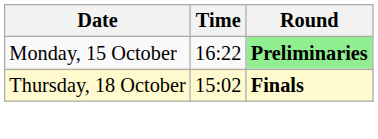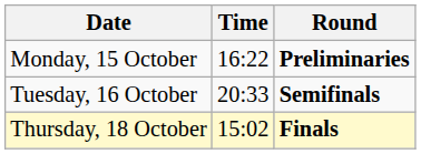Monday, 15 October | Round: lightgreen background -> no background
+ row: Tuesday, 16 October | 20:33 | Semifinals
